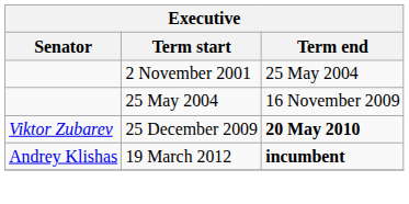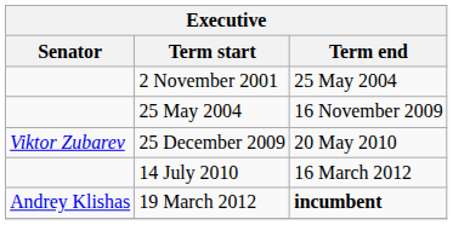25 December 2009 | Term end: bold -> normal
+ row: 14 July 2010 | 16 March 2012
